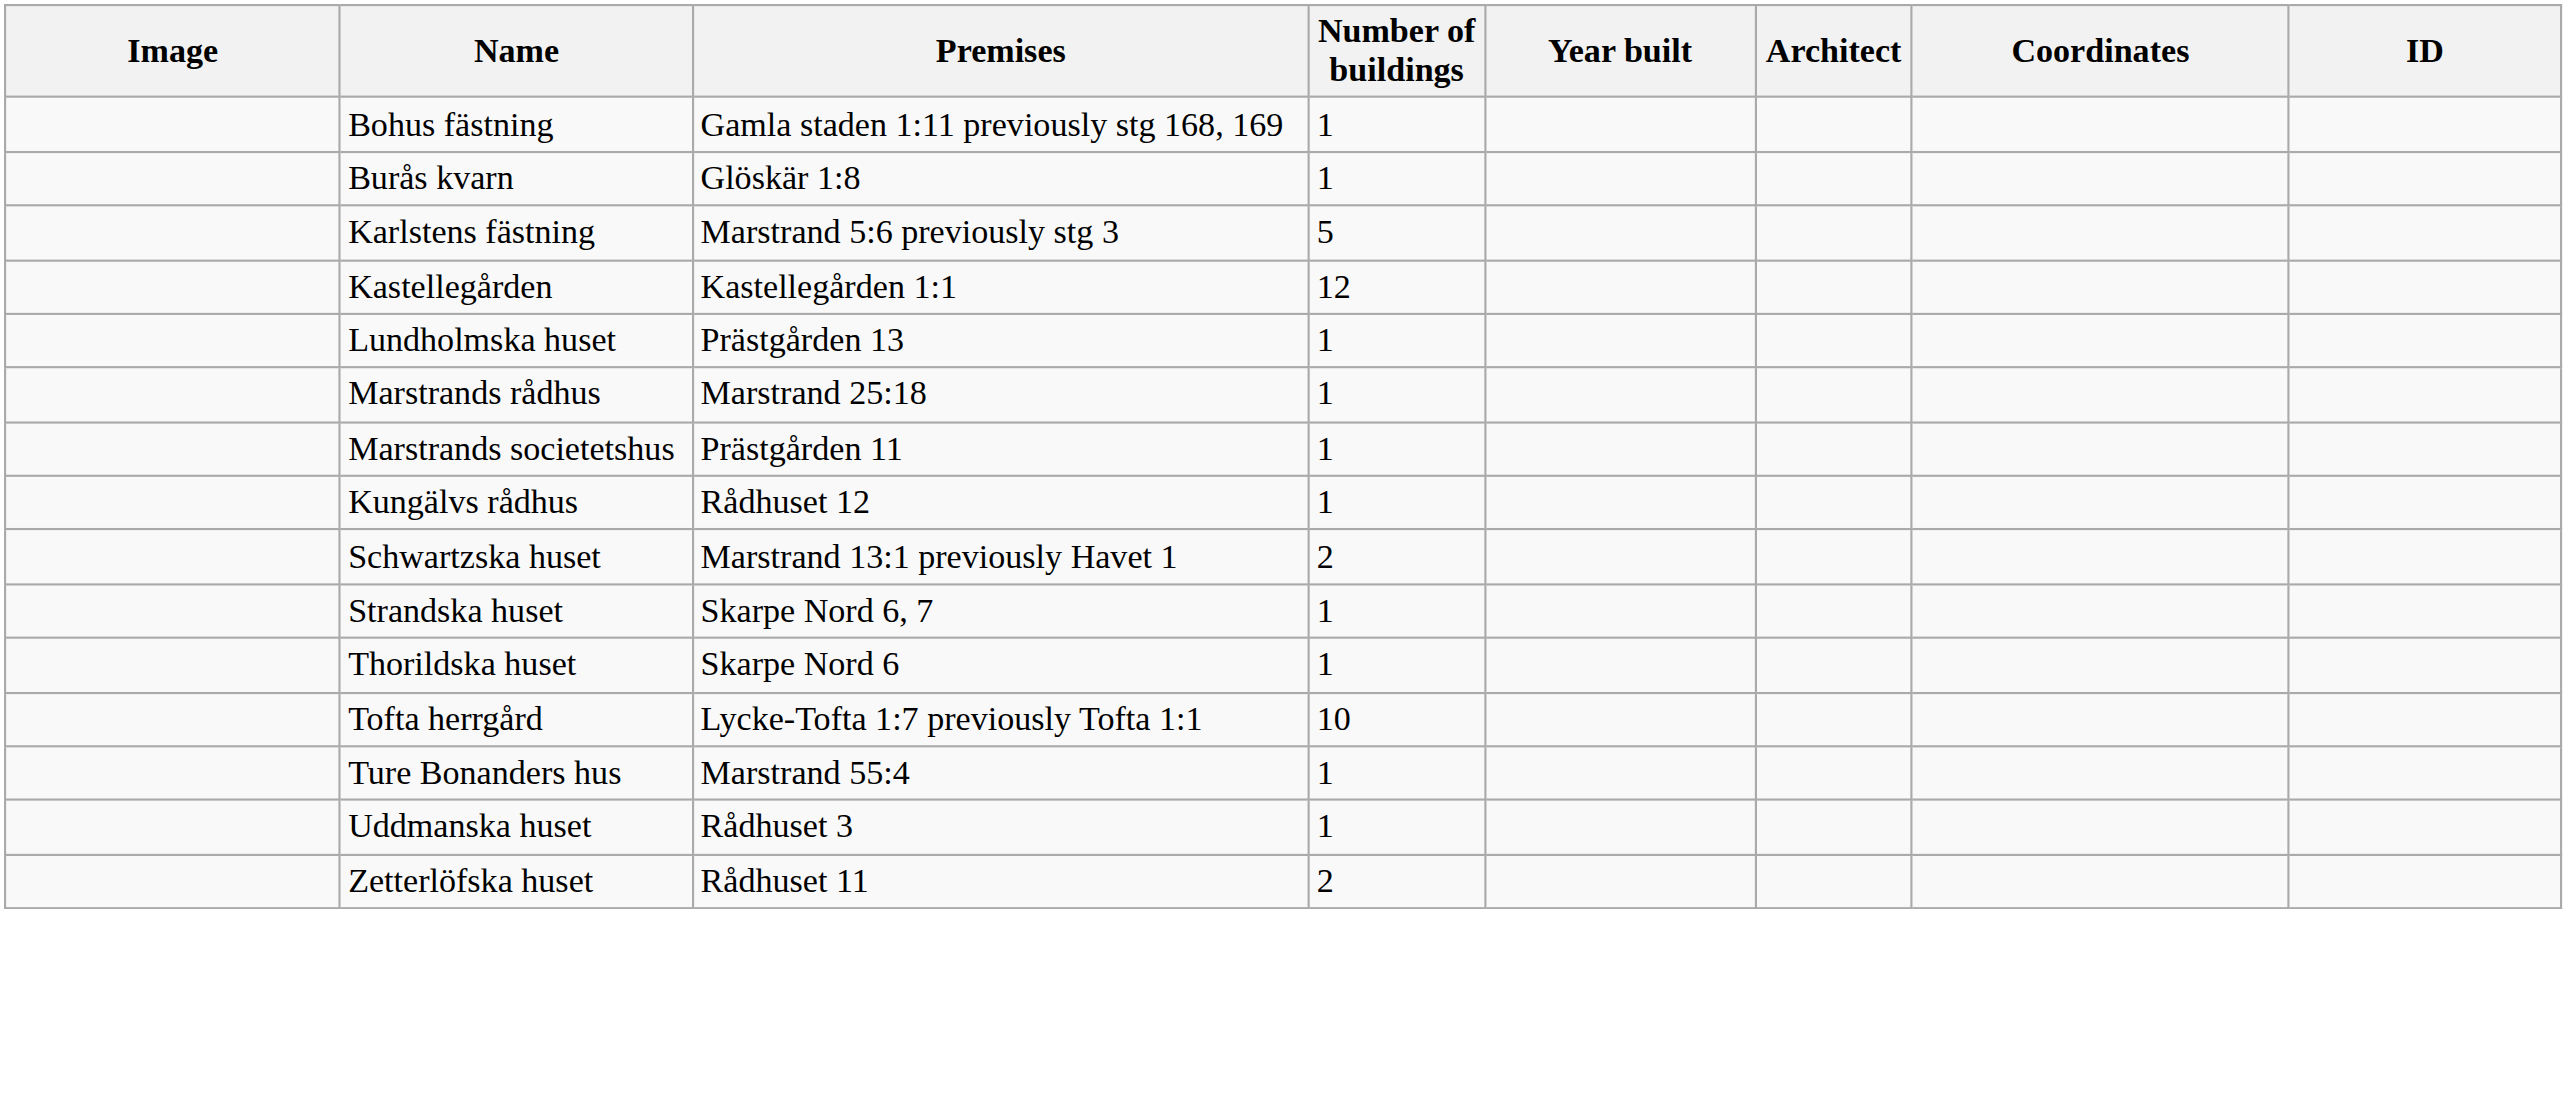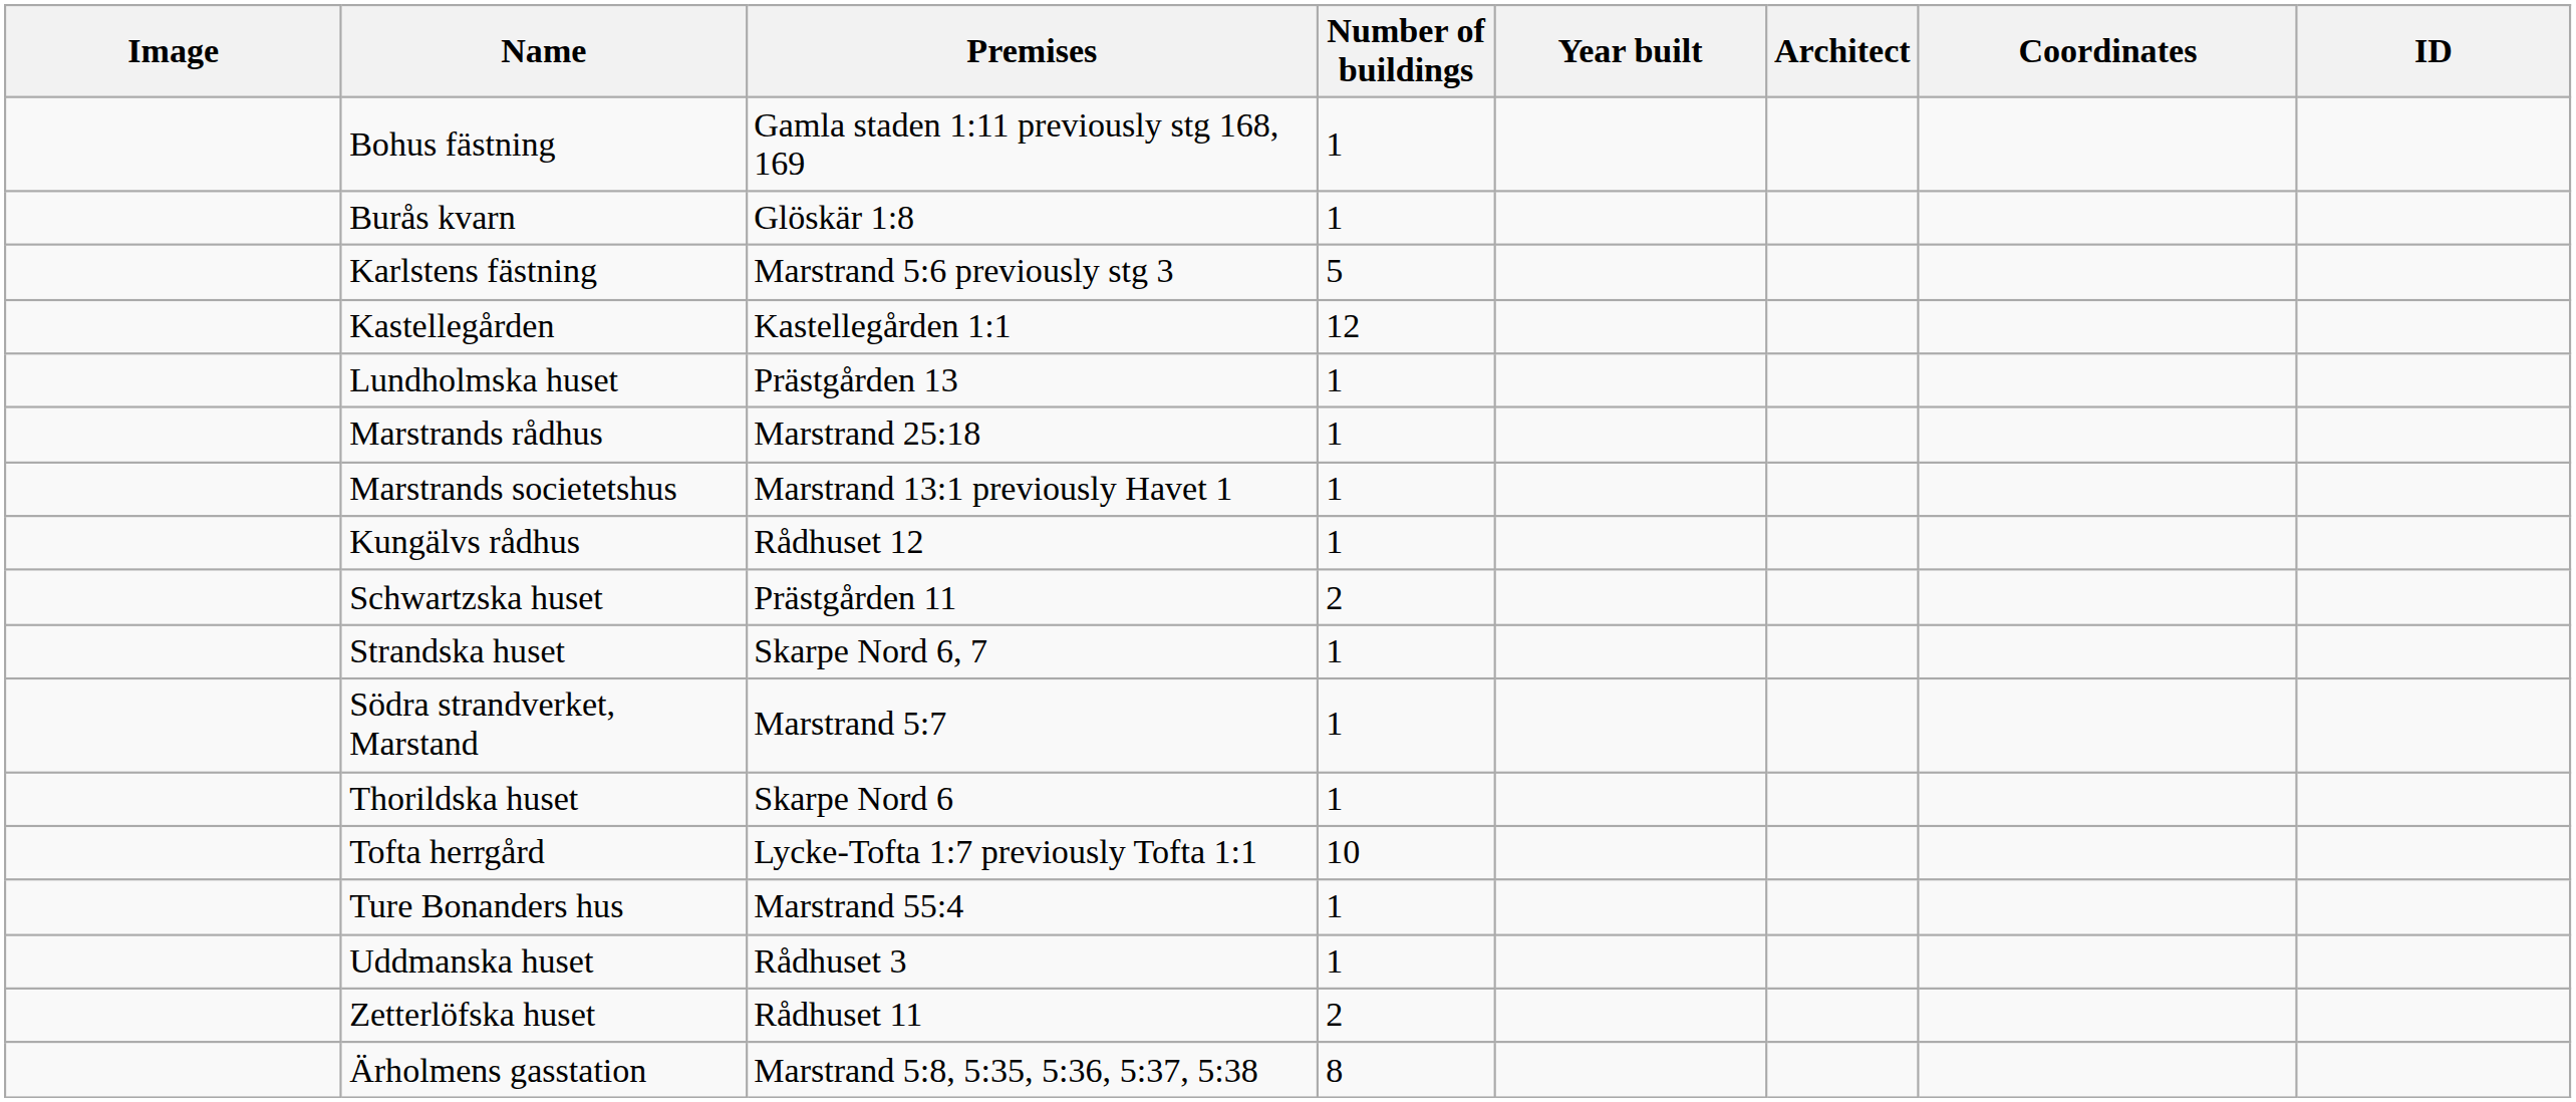Marstrands societetshus | Premises: Prästgården 11 -> Marstrand 13:1 previously Havet 1
Schwartzska huset | Premises: Marstrand 13:1 previously Havet 1 -> Prästgården 11
+ row: Södra strandverket, Marstand | Marstrand 5:7 | 1
+ row: Ärholmens gasstation | Marstrand 5:8, 5:35, 5:36, 5:37, 5:38 | 8
